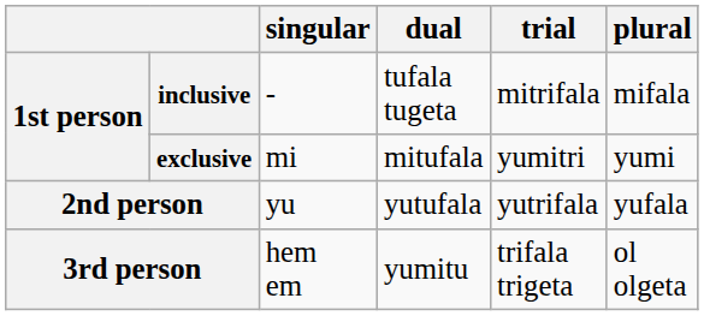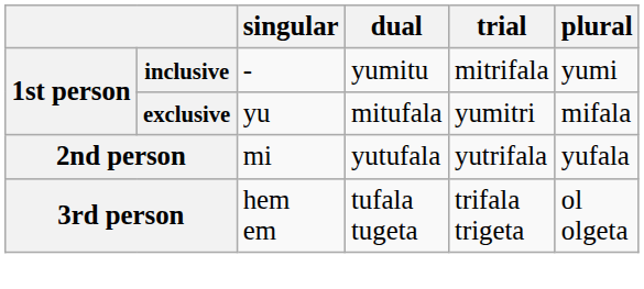inclusive | dual: tufala tugeta -> yumitu
inclusive | plural: mifala -> yumi
exclusive | singular: mi -> yu
exclusive | plural: yumi -> mifala
2nd person | singular: yu -> mi
3rd person | dual: yumitu -> tufala tugeta
